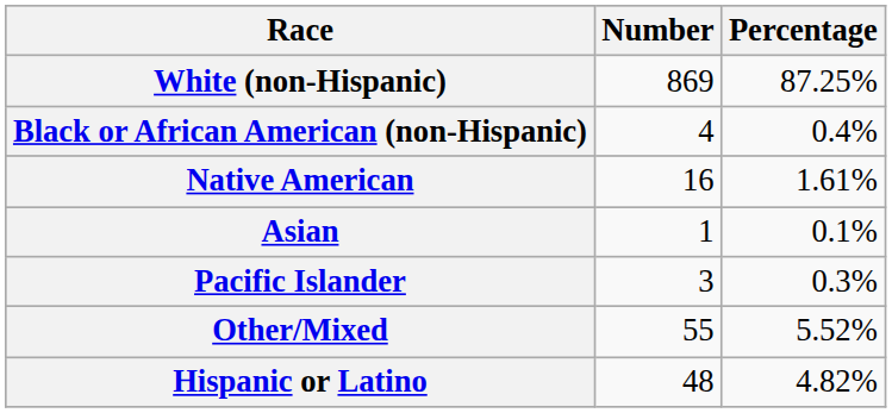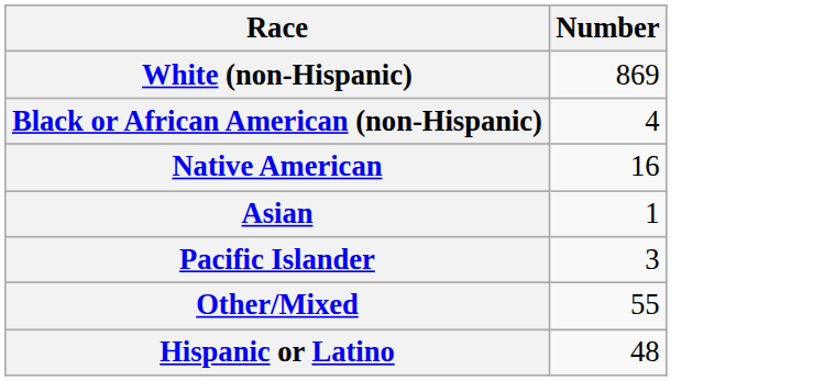- column: Percentage | 87.25% | 0.4% | 1.61% | 0.1% | 0.3% | 5.52% | 4.82%
